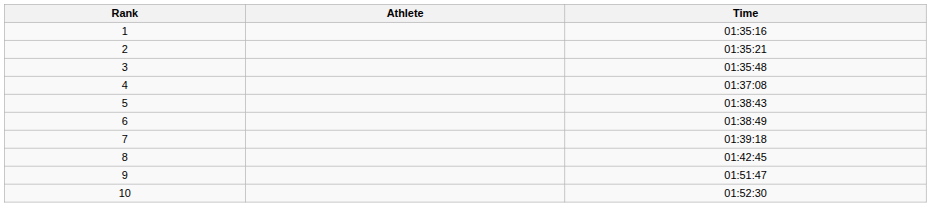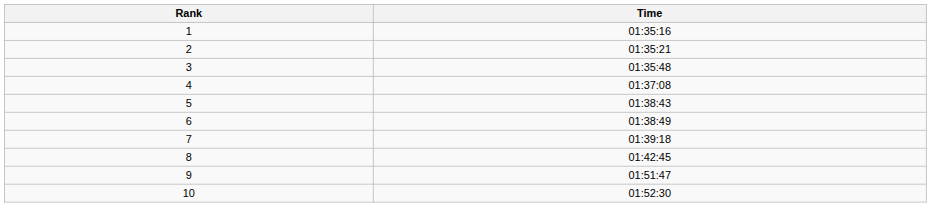- column: Athlete
